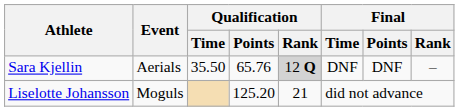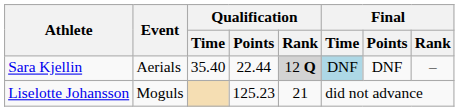Sara Kjellin | Qualification / Time: 35.50 -> 35.40
Sara Kjellin | Qualification / Points: 65.76 -> 22.44
Sara Kjellin | Final / Time: no background -> lightblue background
Liselotte Johansson | Qualification / Points: 125.20 -> 125.23
